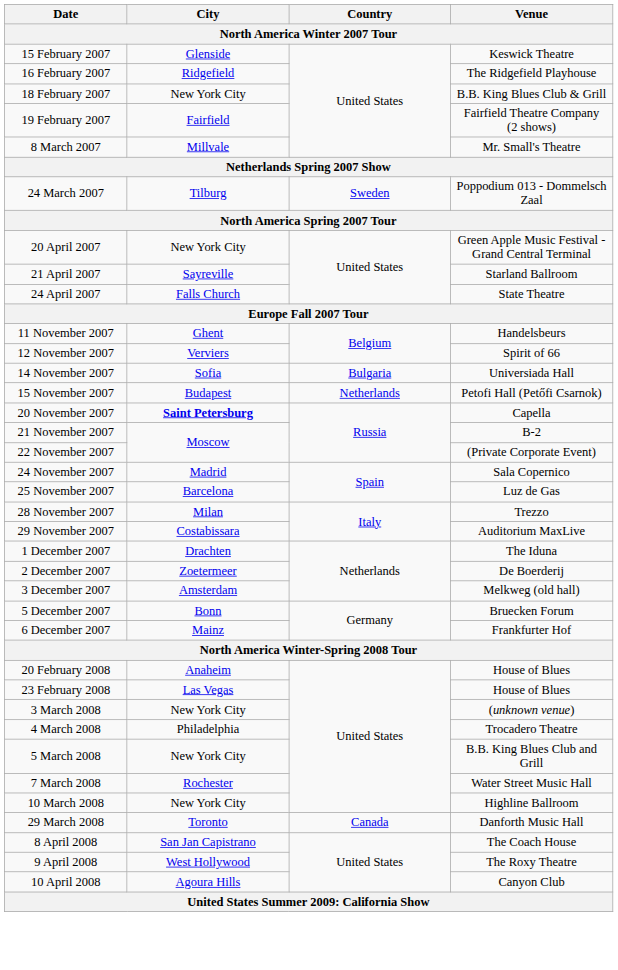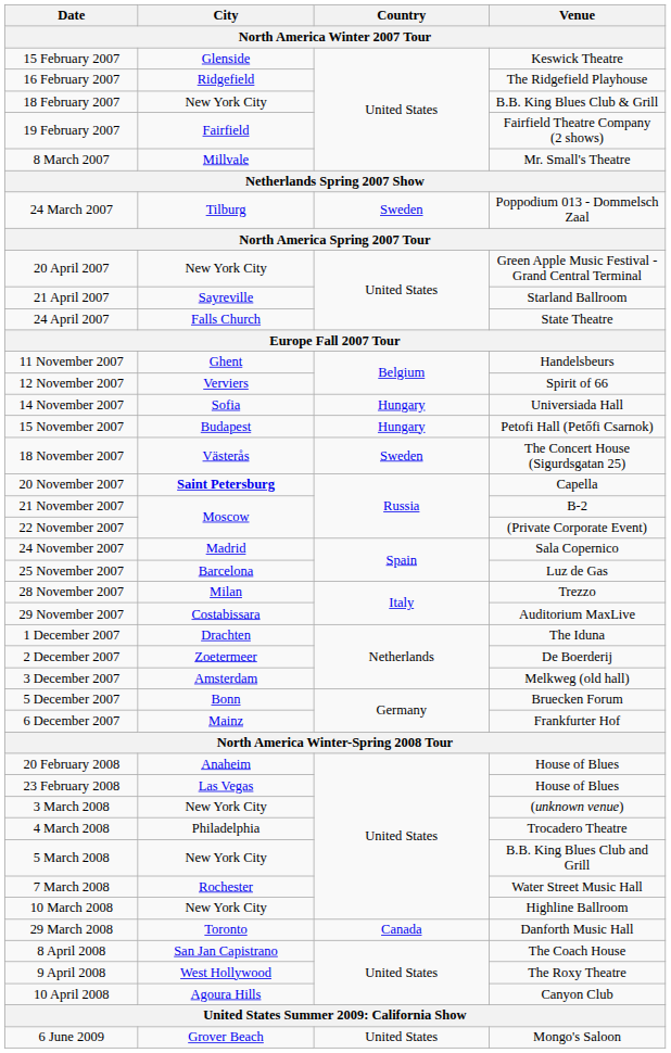14 November 2007 | Country: Bulgaria -> Hungary
15 November 2007 | Country: Netherlands -> Hungary
+ row: 18 November 2007 | Västerås | Sweden | The Concert House (Sigurdsgatan 25)
+ row: 6 June 2009 | Grover Beach | United States | Mongo's Saloon
